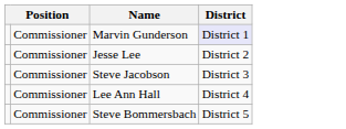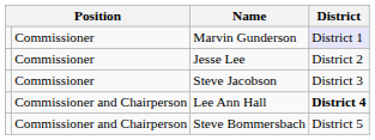Lee Ann Hall | column 2: Commissioner -> Commissioner and Chairperson
Lee Ann Hall | District: normal -> bold
Steve Bommersbach | column 2: Commissioner -> Commissioner and Chairperson
